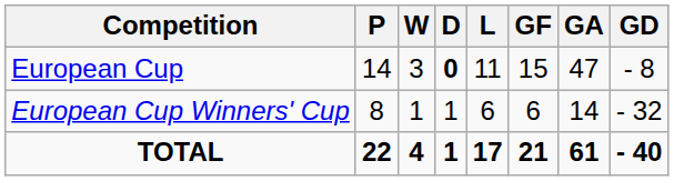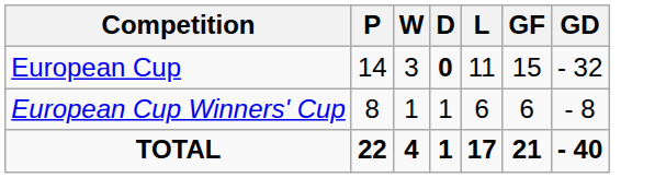- column: GA | 47 | 14 | 61
European Cup | GD: - 8 -> - 32
European Cup Winners' Cup | GD: - 32 -> - 8
